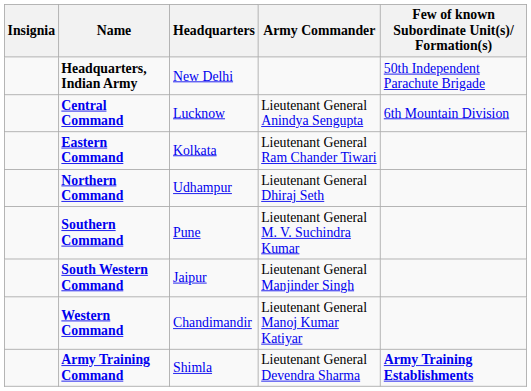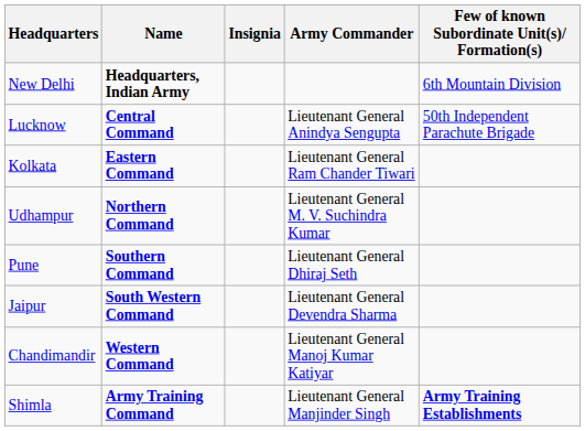columns swapped: Insignia <-> Headquarters
Headquarters, Indian Army | Few of known Subordinate Unit(s)/ Formation(s): 50th Independent Parachute Brigade -> 6th Mountain Division
Central Command | Few of known Subordinate Unit(s)/ Formation(s): 6th Mountain Division -> 50th Independent Parachute Brigade
Northern Command | Army Commander: Lieutenant General Dhiraj Seth -> Lieutenant General M. V. Suchindra Kumar
Southern Command | Army Commander: Lieutenant General M. V. Suchindra Kumar -> Lieutenant General Dhiraj Seth
South Western Command | Army Commander: Lieutenant General Manjinder Singh -> Lieutenant General Devendra Sharma
Army Training Command | Army Commander: Lieutenant General Devendra Sharma -> Lieutenant General Manjinder Singh
